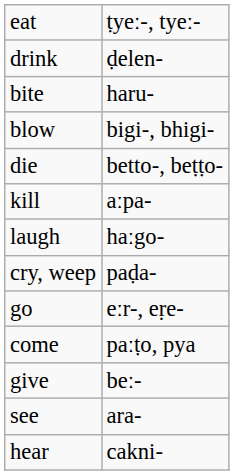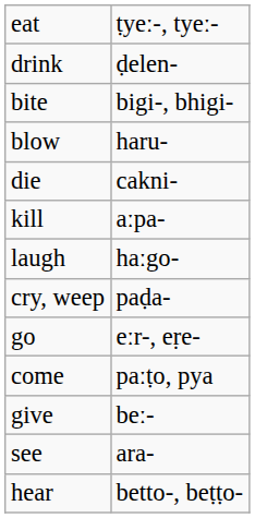bite | column 2: haru- -> bigi-, bhigi-
blow | column 2: bigi-, bhigi- -> haru-
die | column 2: betto-, beṭṭo- -> cakni-
hear | column 2: cakni- -> betto-, beṭṭo-
